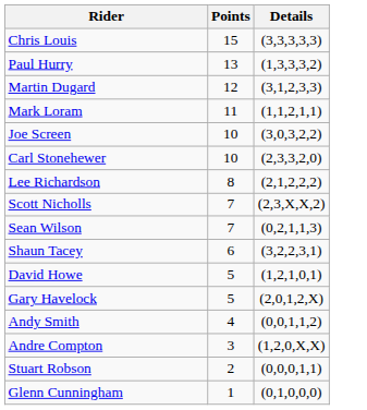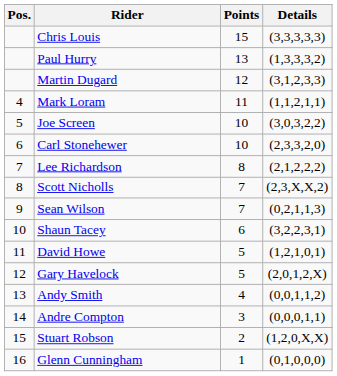+ column: Pos. | 4 | 5 | 6 | 7 | 8 | 9 | 10 | 11 | 12 | 13 | 14 | 15 | 16
Andre Compton | Details: (1,2,0,X,X) -> (0,0,0,1,1)
Stuart Robson | Details: (0,0,0,1,1) -> (1,2,0,X,X)
